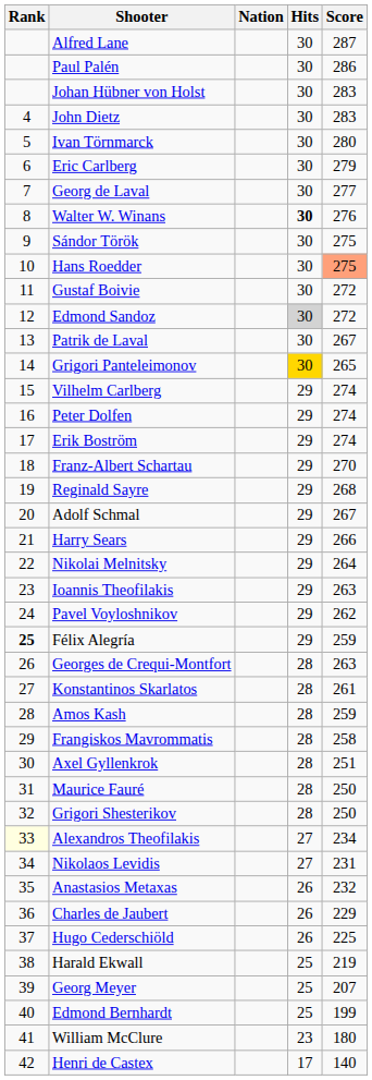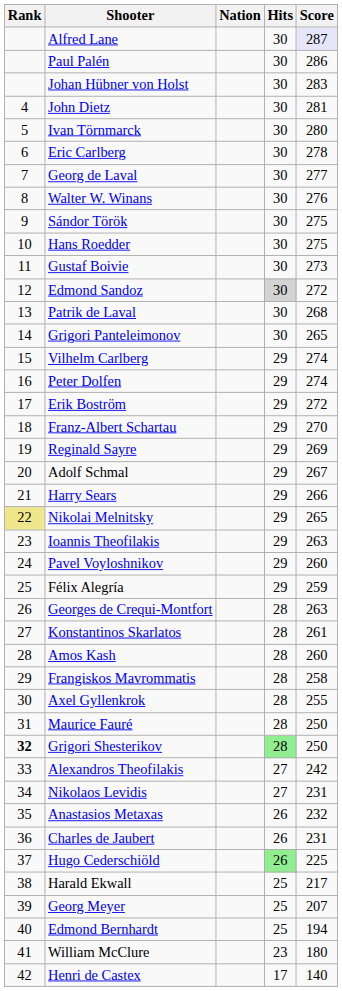Alfred Lane | Score: no background -> lavender background
John Dietz | Score: 283 -> 281
Eric Carlberg | Score: 279 -> 278
Walter W. Winans | Hits: bold -> normal
Hans Roedder | Score: lightsalmon background -> no background
Gustaf Boivie | Score: 272 -> 273
Patrik de Laval | Score: 267 -> 268
Grigori Panteleimonov | Hits: gold background -> no background
Erik Boström | Score: 274 -> 272
Reginald Sayre | Score: 268 -> 269
Nikolai Melnitsky | Rank: no background -> khaki background
Nikolai Melnitsky | Score: 264 -> 265
Pavel Voyloshnikov | Score: 262 -> 260
Félix Alegría | Rank: bold -> normal
Amos Kash | Score: 259 -> 260
Axel Gyllenkrok | Score: 251 -> 255
Grigori Shesterikov | Rank: normal -> bold
Grigori Shesterikov | Hits: no background -> lightgreen background
Alexandros Theofilakis | Rank: lightyellow background -> no background
Alexandros Theofilakis | Score: 234 -> 242
Charles de Jaubert | Score: 229 -> 231
Hugo Cederschiöld | Hits: no background -> lightgreen background
Harald Ekwall | Score: 219 -> 217
Edmond Bernhardt | Score: 199 -> 194
